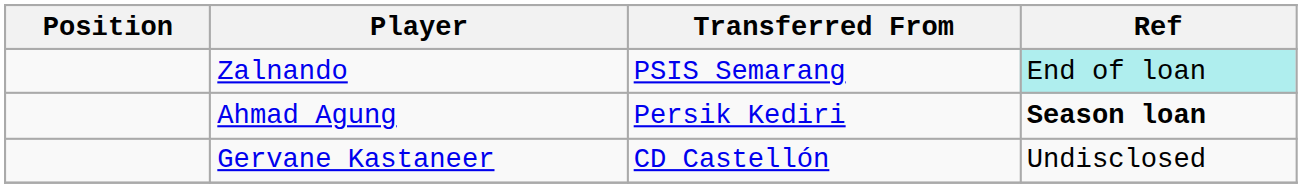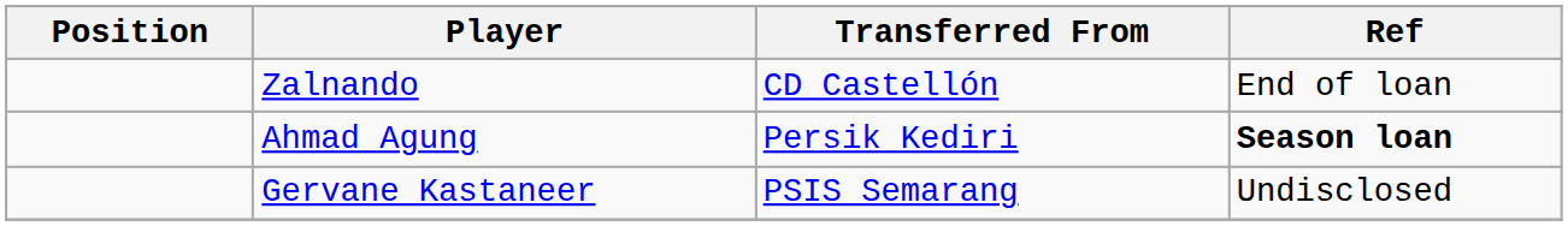Zalnando | Transferred From: PSIS Semarang -> CD Castellón
Zalnando | Ref: paleturquoise background -> no background
Gervane Kastaneer | Transferred From: CD Castellón -> PSIS Semarang
